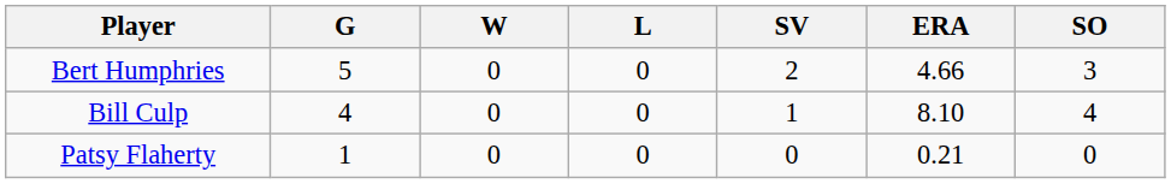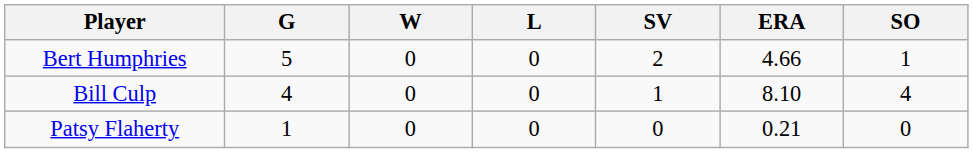Bert Humphries | SO: 3 -> 1
